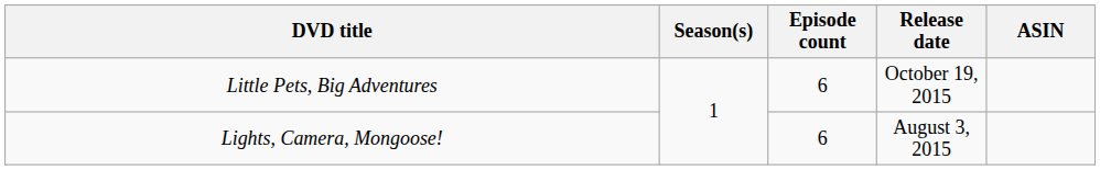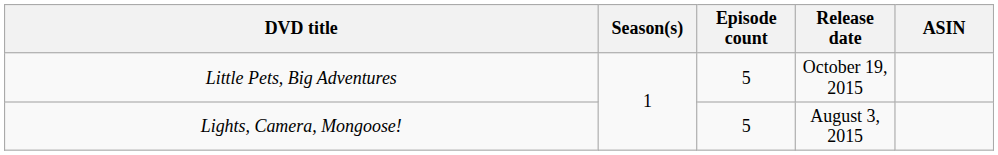Little Pets, Big Adventures | Episode count: 6 -> 5
Lights, Camera, Mongoose! | Episode count: 6 -> 5
